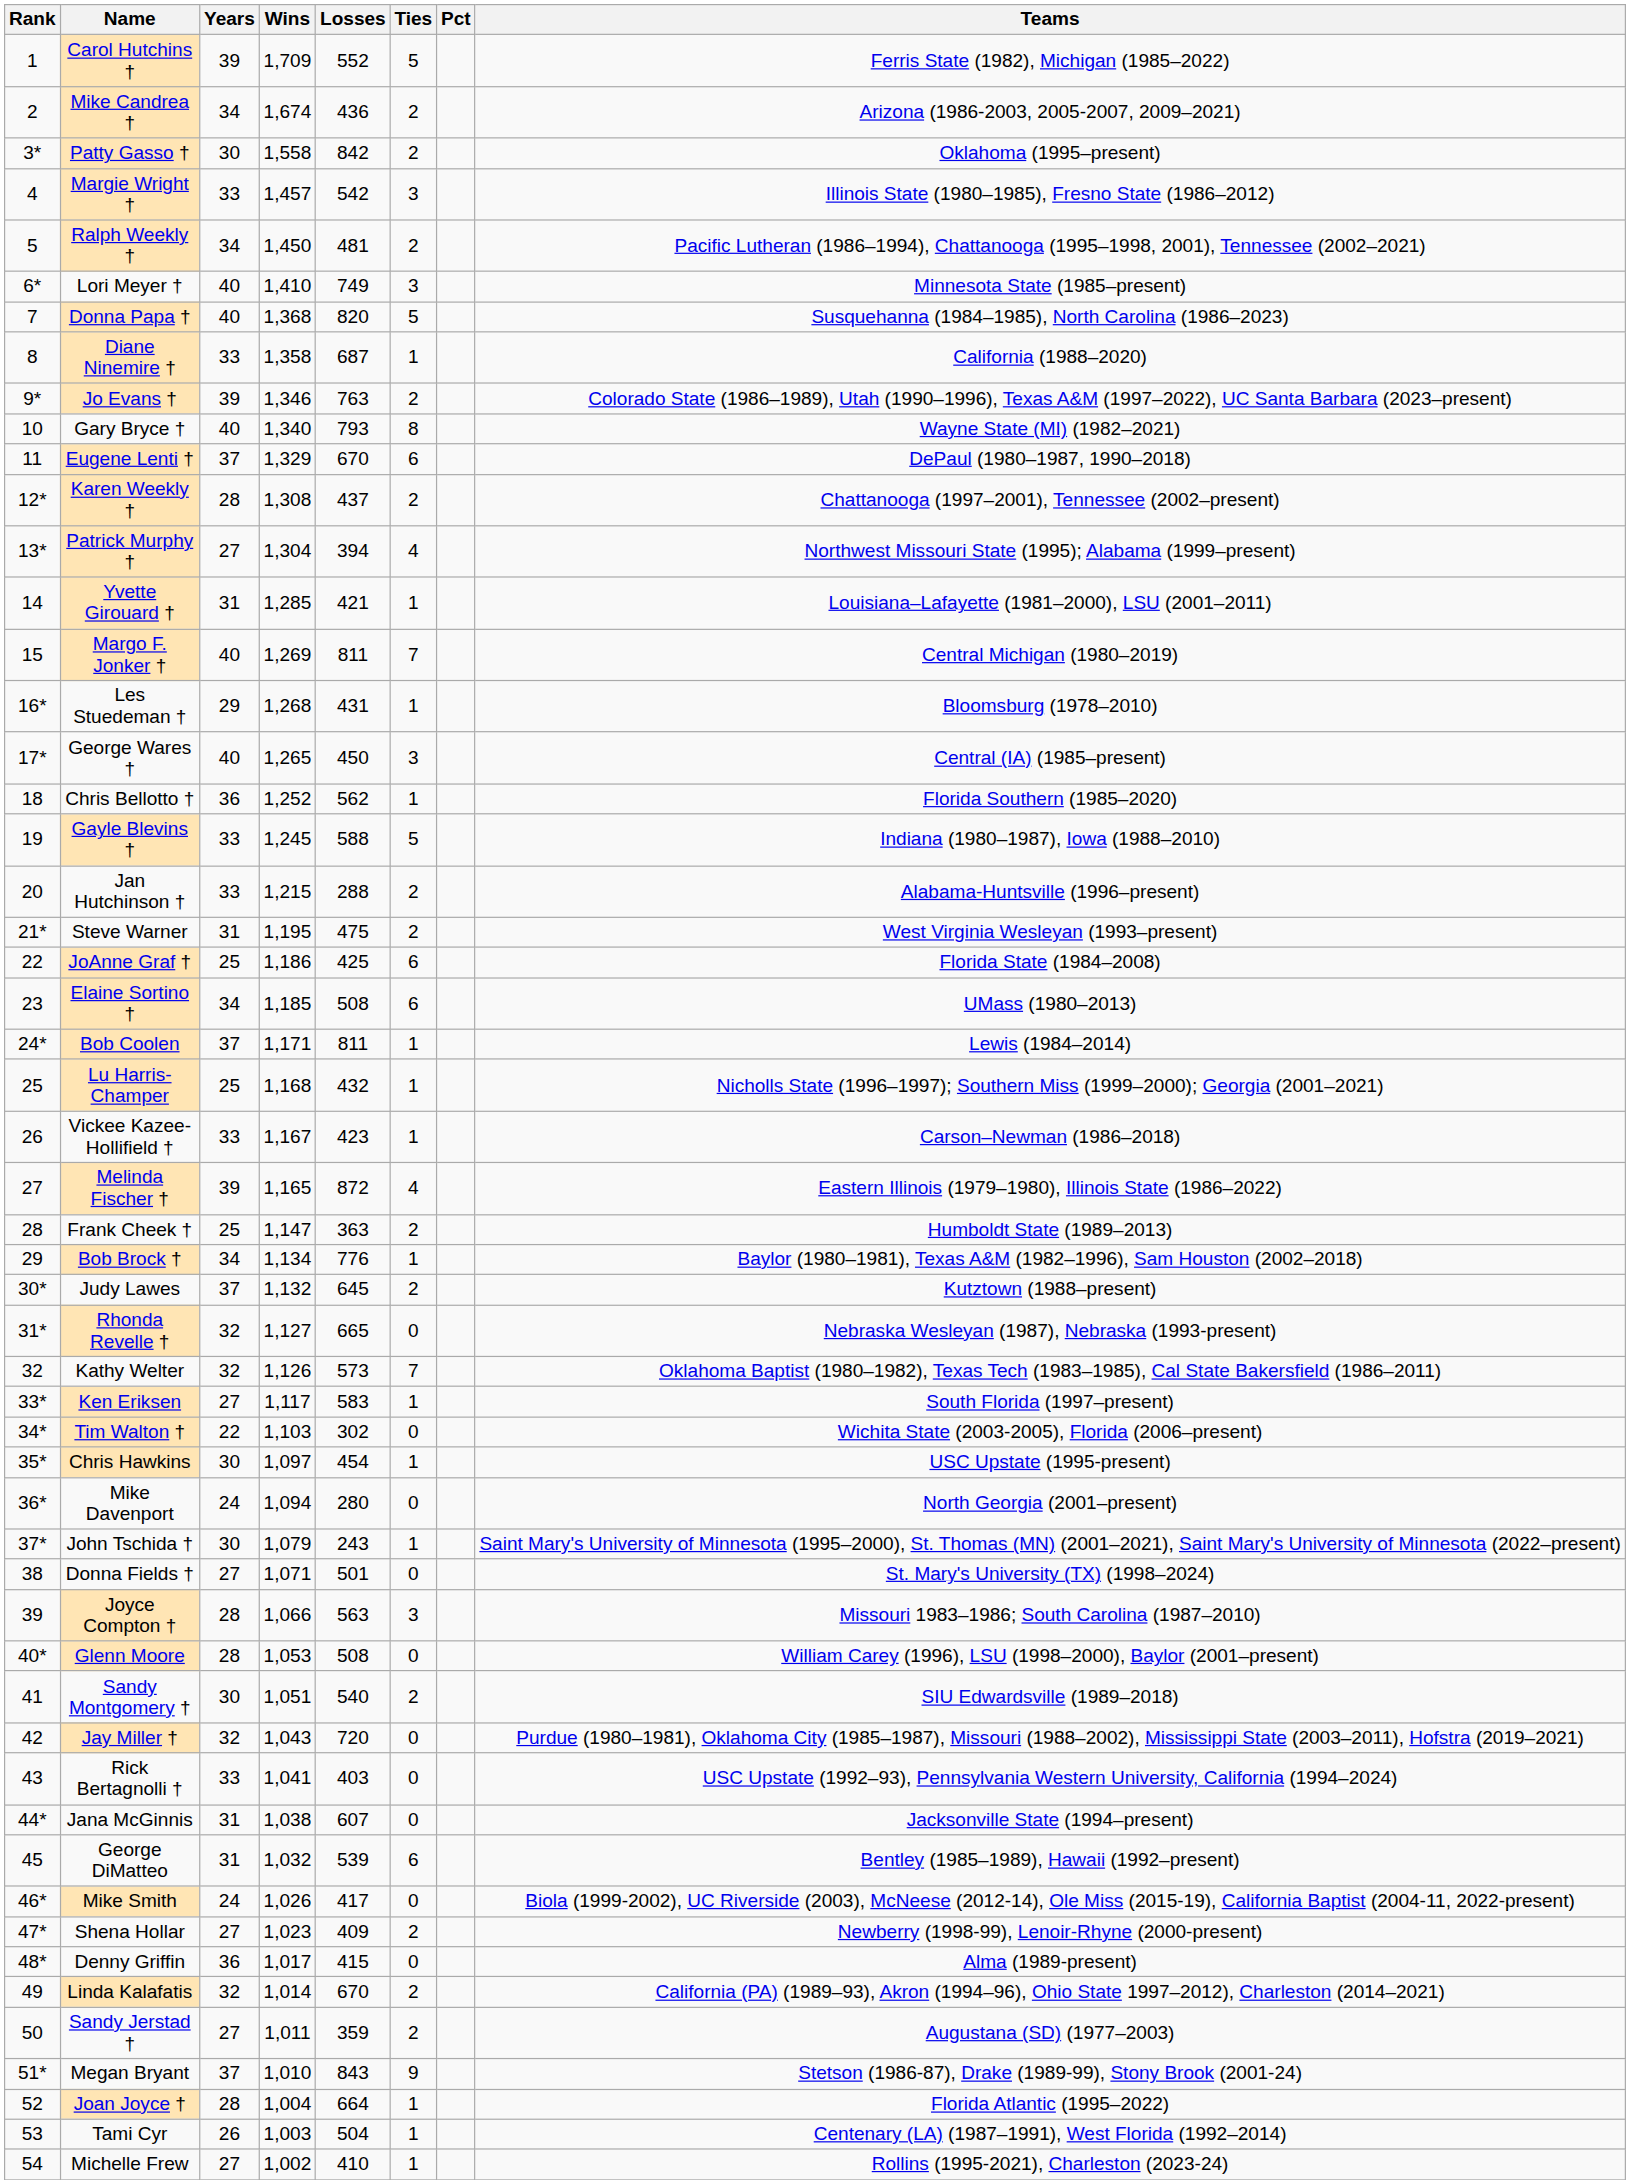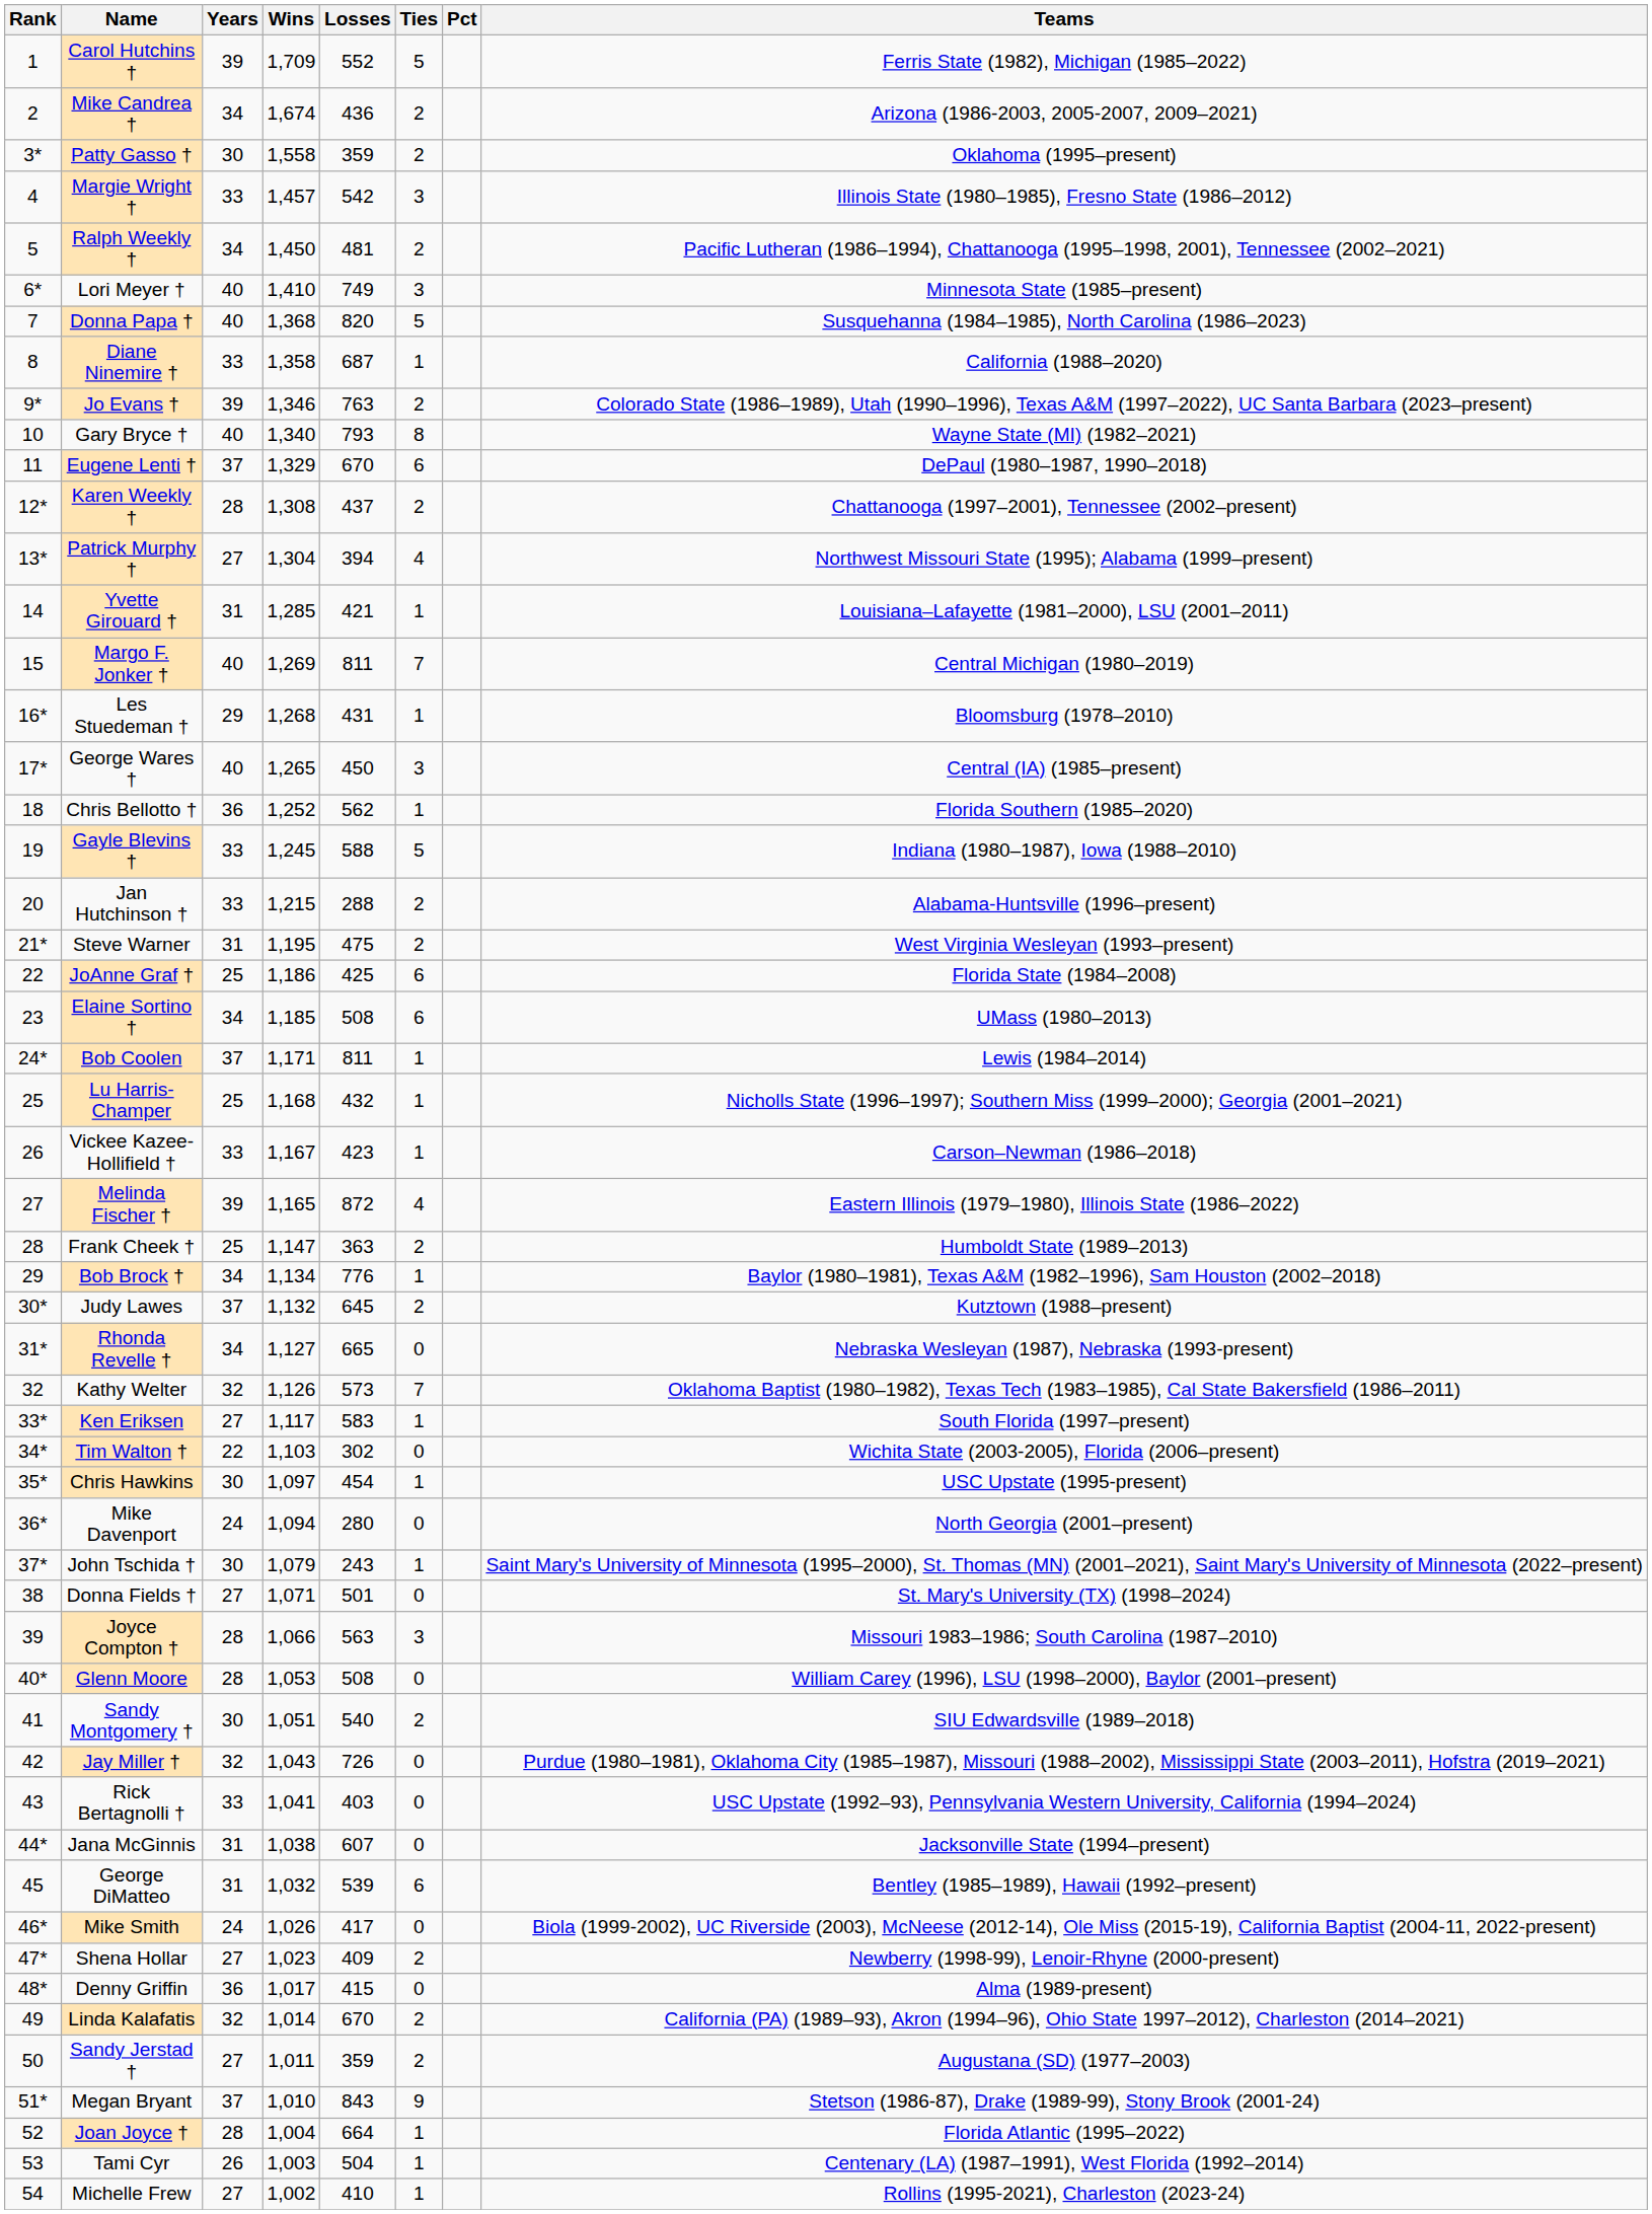Patty Gasso † | Losses: 842 -> 359
Rhonda Revelle † | Years: 32 -> 34
Jay Miller † | Losses: 720 -> 726
